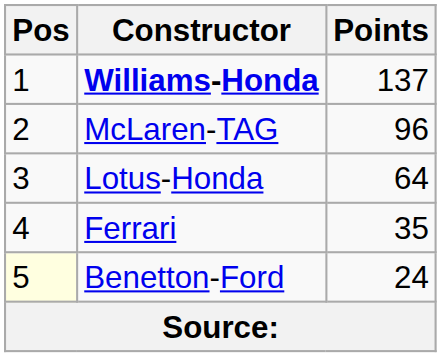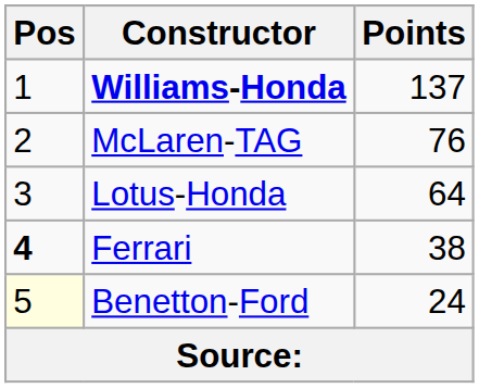McLaren-TAG | Points: 96 -> 76
Ferrari | Pos: normal -> bold
Ferrari | Points: 35 -> 38
